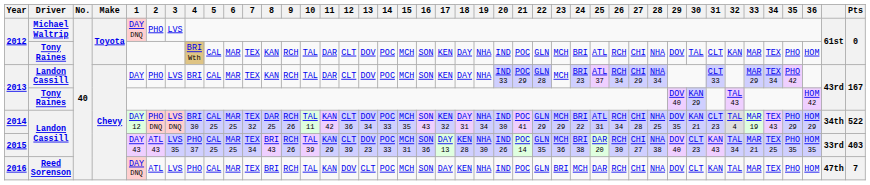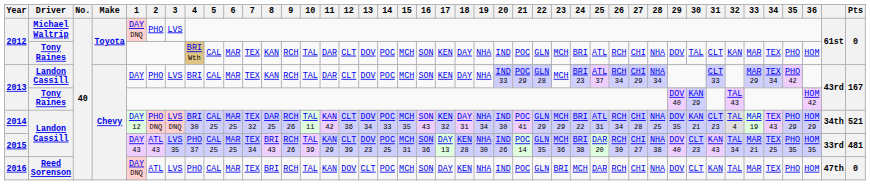2014 | Pts: 522 -> 521
2015 | 14: POC 33 -> POC 25
2015 | Pts: 403 -> 481
2016 | Pts: 7 -> 0
